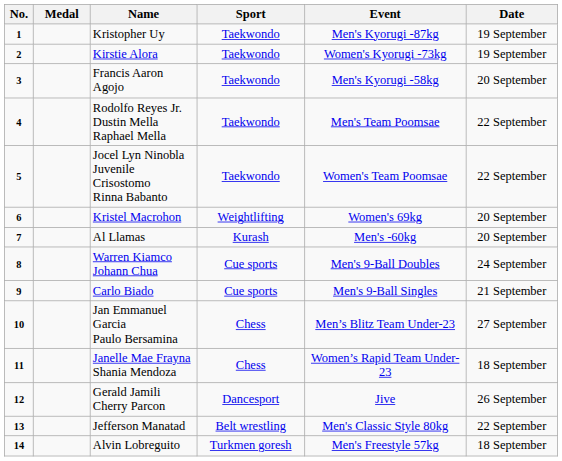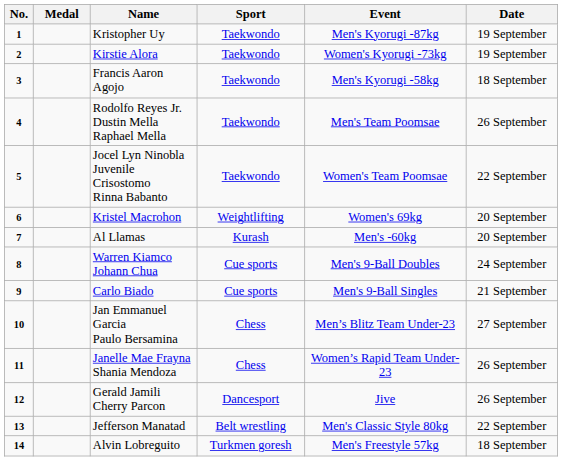Francis Aaron Agojo | Date: 20 September -> 18 September
Rodolfo Reyes Jr. Dustin Mella Raphael Mella | Date: 22 September -> 26 September
Janelle Mae Frayna Shania Mendoza | Date: 18 September -> 26 September
